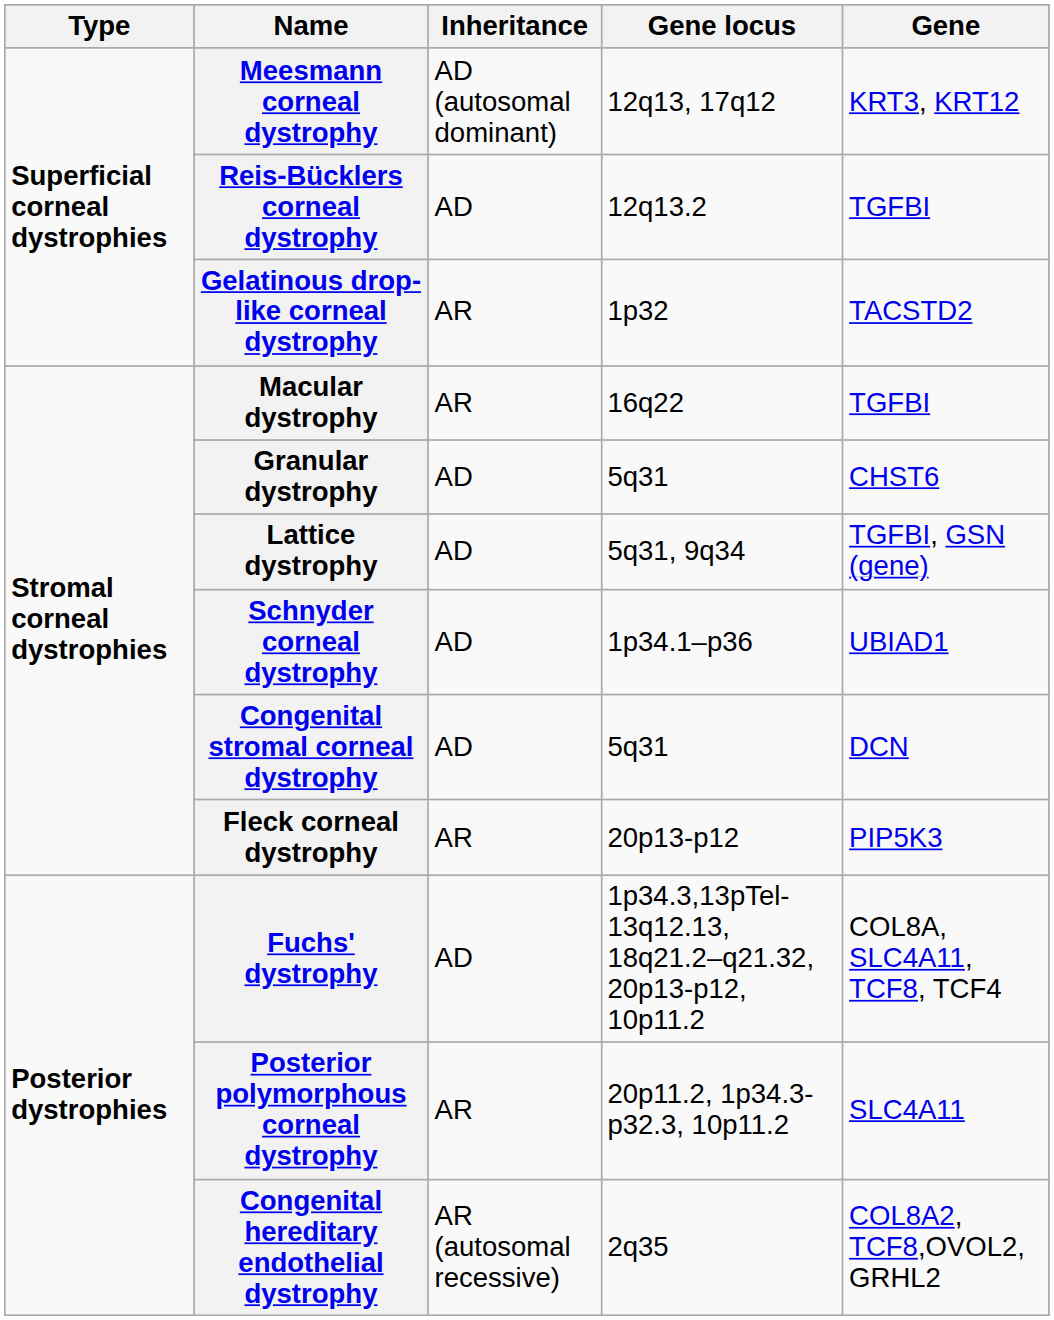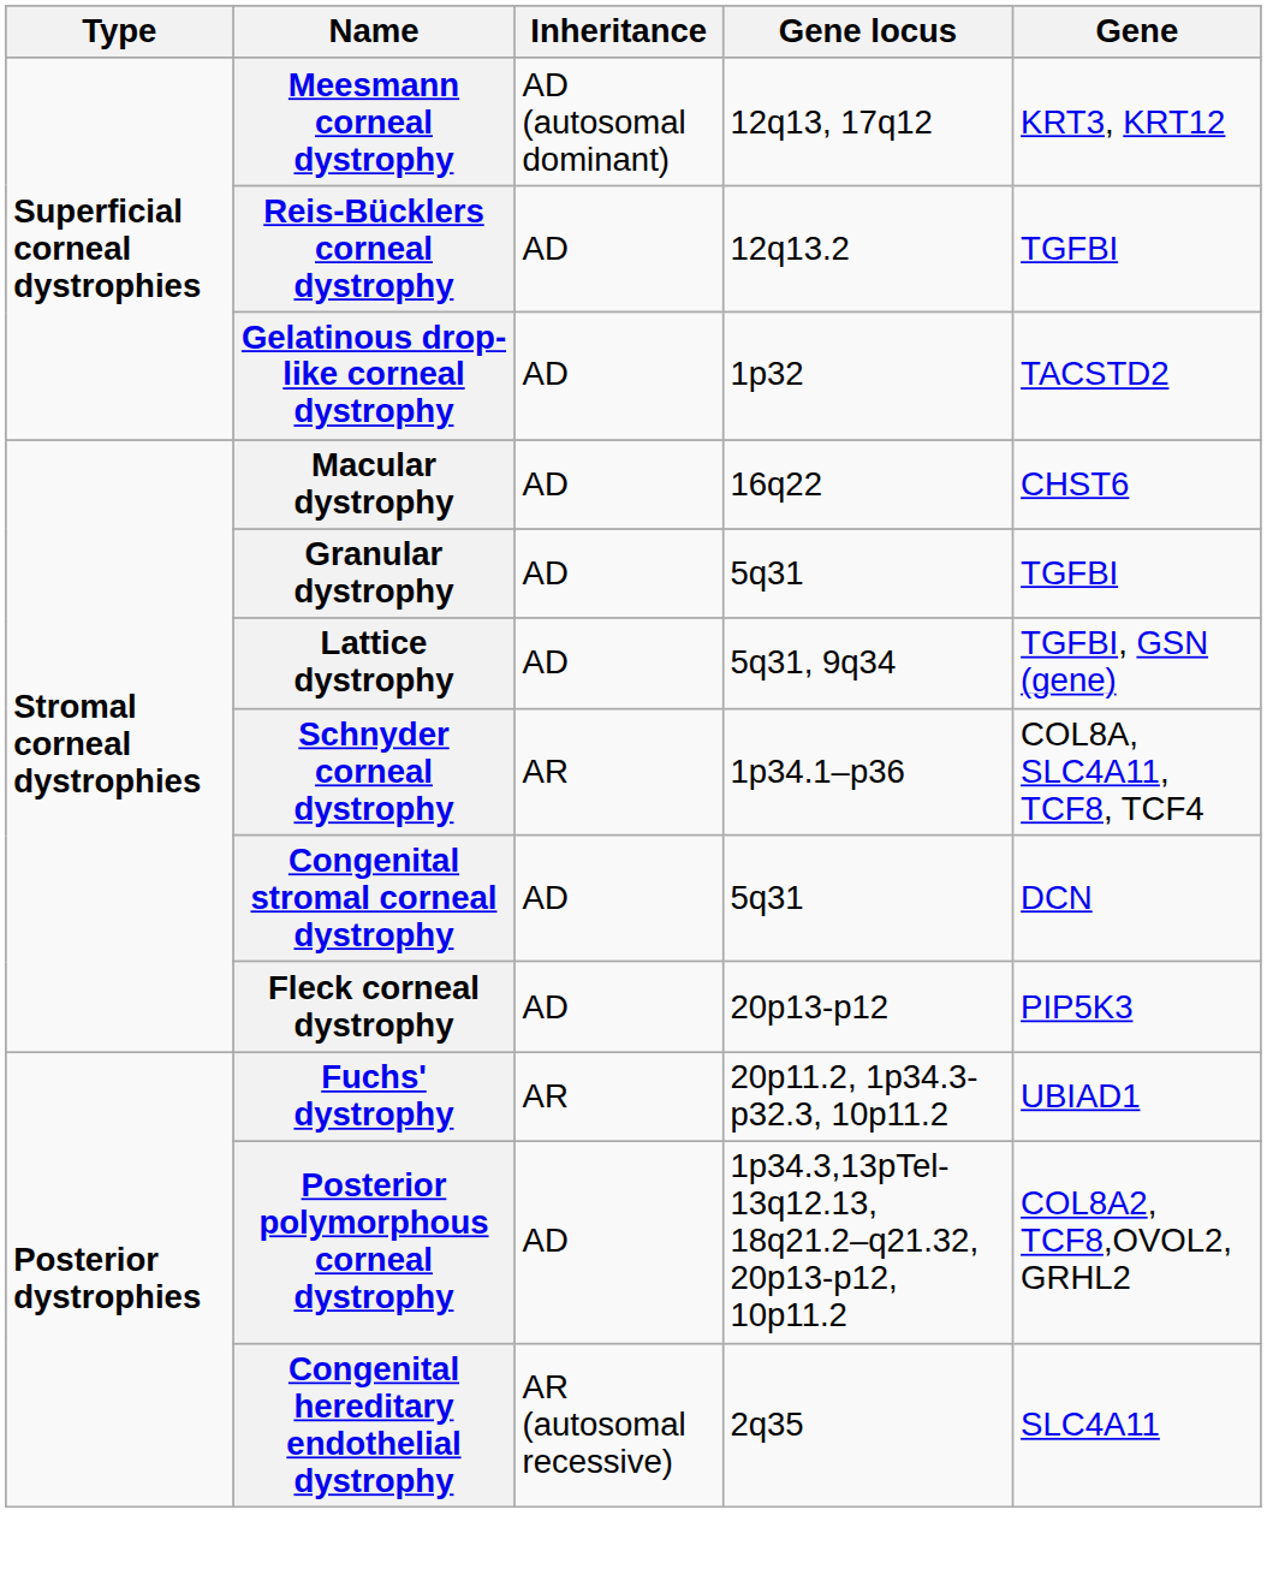Gelatinous drop-like corneal dystrophy | Inheritance: AR -> AD
Macular dystrophy | Inheritance: AR -> AD
Macular dystrophy | Gene: TGFBI -> CHST6
Granular dystrophy | Gene: CHST6 -> TGFBI
Schnyder corneal dystrophy | Inheritance: AD -> AR
Schnyder corneal dystrophy | Gene: UBIAD1 -> COL8A, SLC4A11, TCF8, TCF4
Fleck corneal dystrophy | Inheritance: AR -> AD
Fuchs' dystrophy | Inheritance: AD -> AR
Fuchs' dystrophy | Gene locus: 1p34.3,13pTel-13q12.13, 18q21.2–q21.32, 20p13-p12, 10p11.2 -> 20p11.2, 1p34.3-p32.3, 10p11.2
Fuchs' dystrophy | Gene: COL8A, SLC4A11, TCF8, TCF4 -> UBIAD1
Posterior polymorphous corneal dystrophy | Inheritance: AR -> AD
Posterior polymorphous corneal dystrophy | Gene locus: 20p11.2, 1p34.3-p32.3, 10p11.2 -> 1p34.3,13pTel-13q12.13, 18q21.2–q21.32, 20p13-p12, 10p11.2
Posterior polymorphous corneal dystrophy | Gene: SLC4A11 -> COL8A2, TCF8,OVOL2, GRHL2
Congenital hereditary endothelial dystrophy | Gene: COL8A2, TCF8,OVOL2, GRHL2 -> SLC4A11
